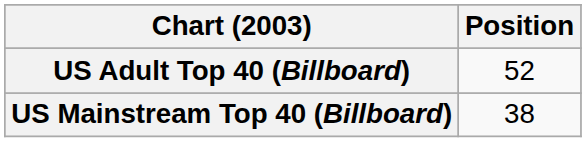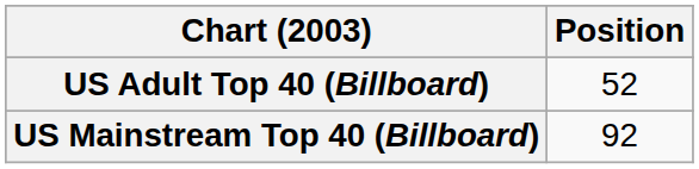US Mainstream Top 40 (Billboard) | Position: 38 -> 92
